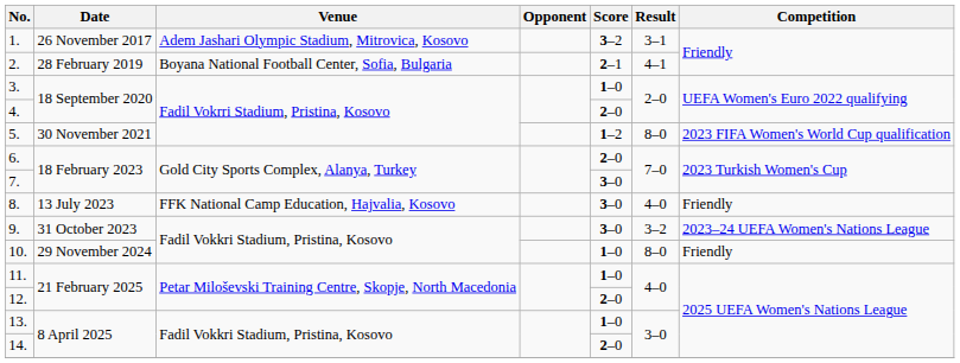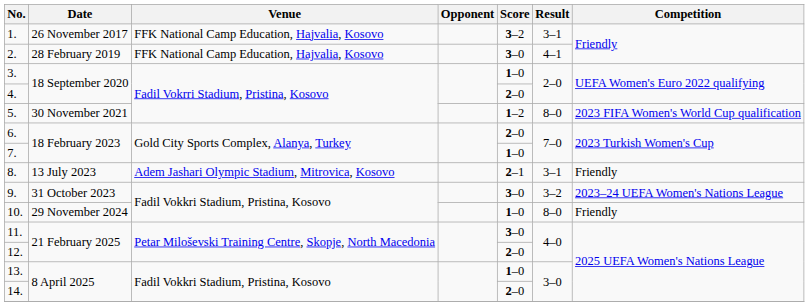1. | Venue: Adem Jashari Olympic Stadium, Mitrovica, Kosovo -> FFK National Camp Education, Hajvalia, Kosovo
2. | Venue: Boyana National Football Center, Sofia, Bulgaria -> FFK National Camp Education, Hajvalia, Kosovo
2. | Score: 2–1 -> 3–0
7. | Score: 3–0 -> 1–0
8. | Venue: FFK National Camp Education, Hajvalia, Kosovo -> Adem Jashari Olympic Stadium, Mitrovica, Kosovo
8. | Score: 3–0 -> 2–1
8. | Result: 4–0 -> 3–1
11. | Score: 1–0 -> 3–0
